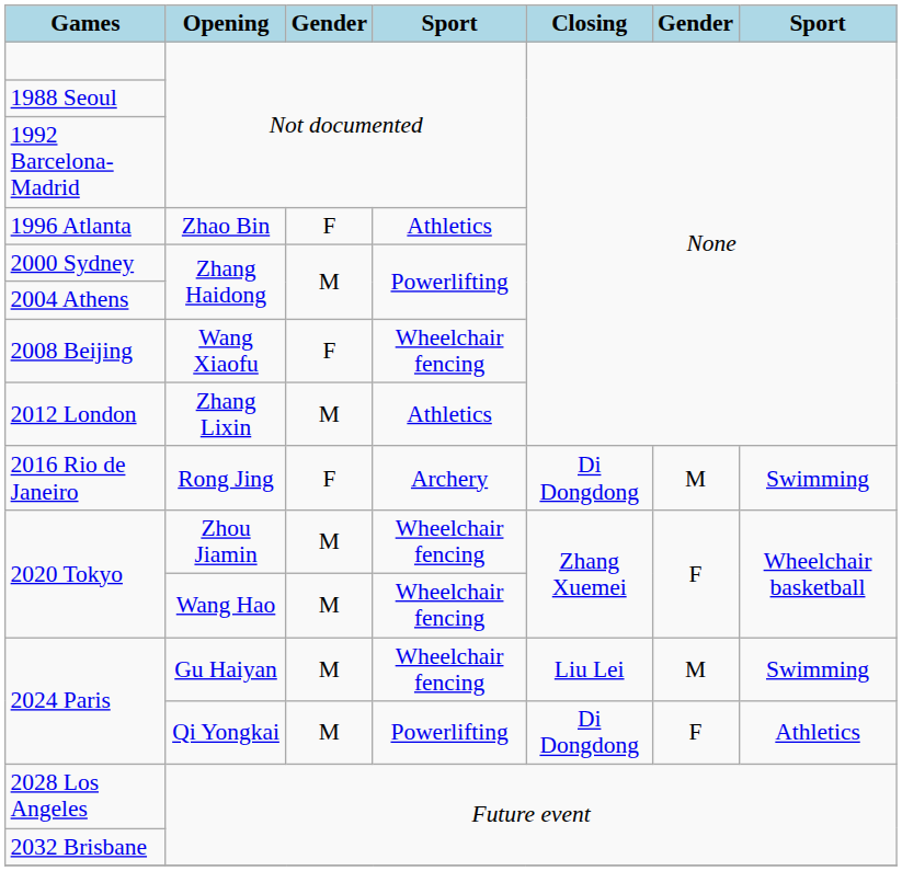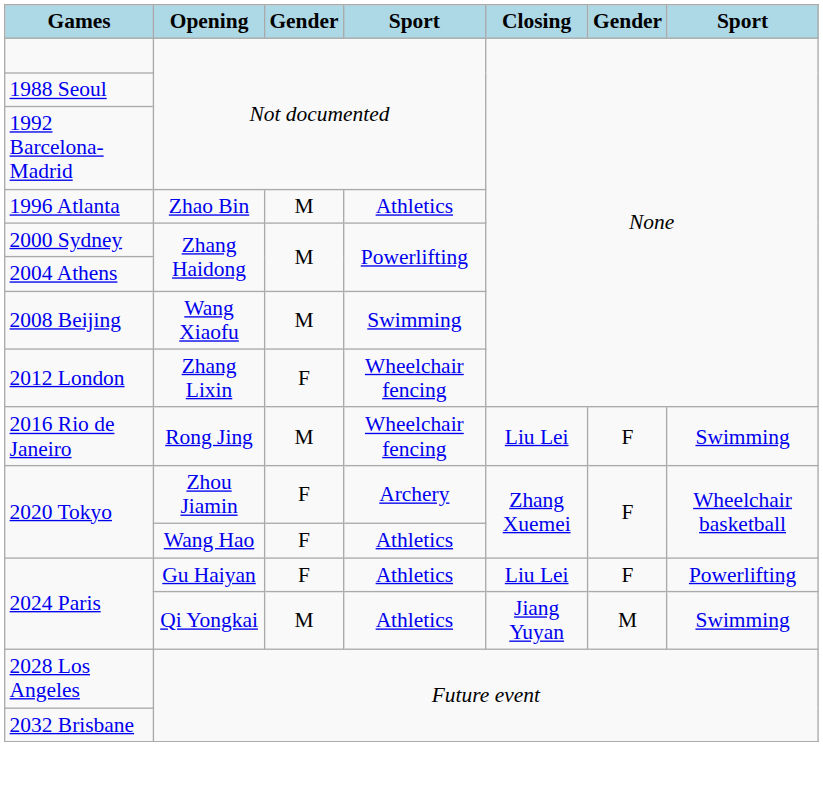1996 Atlanta | column 3: F -> M
2008 Beijing | column 3: F -> M
2008 Beijing | column 4: Wheelchair fencing -> Swimming
2012 London | column 3: M -> F
2012 London | column 4: Athletics -> Wheelchair fencing
2016 Rio de Janeiro | column 3: F -> M
2016 Rio de Janeiro | column 4: Archery -> Wheelchair fencing
2016 Rio de Janeiro | Closing: Di Dongdong -> Liu Lei
2016 Rio de Janeiro | column 6: M -> F
2020 Tokyo / Zhou Jiamin | column 3: M -> F
2020 Tokyo / Zhou Jiamin | column 4: Wheelchair fencing -> Archery
2020 Tokyo / Wang Hao | column 3: M -> F
2020 Tokyo / Wang Hao | column 4: Wheelchair fencing -> Athletics
2024 Paris / Gu Haiyan | column 3: M -> F
2024 Paris / Gu Haiyan | column 4: Wheelchair fencing -> Athletics
2024 Paris / Gu Haiyan | column 6: M -> F
2024 Paris / Gu Haiyan | column 7: Swimming -> Powerlifting
2024 Paris / Qi Yongkai | column 4: Powerlifting -> Athletics
2024 Paris / Qi Yongkai | Closing: Di Dongdong -> Jiang Yuyan
2024 Paris / Qi Yongkai | column 6: F -> M
2024 Paris / Qi Yongkai | column 7: Athletics -> Swimming
